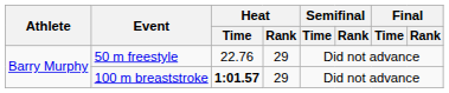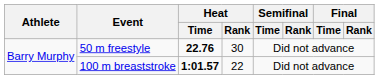50 m freestyle | Heat / Time: normal -> bold
50 m freestyle | Heat / Rank: 29 -> 30
100 m breaststroke | Heat / Rank: 29 -> 22
